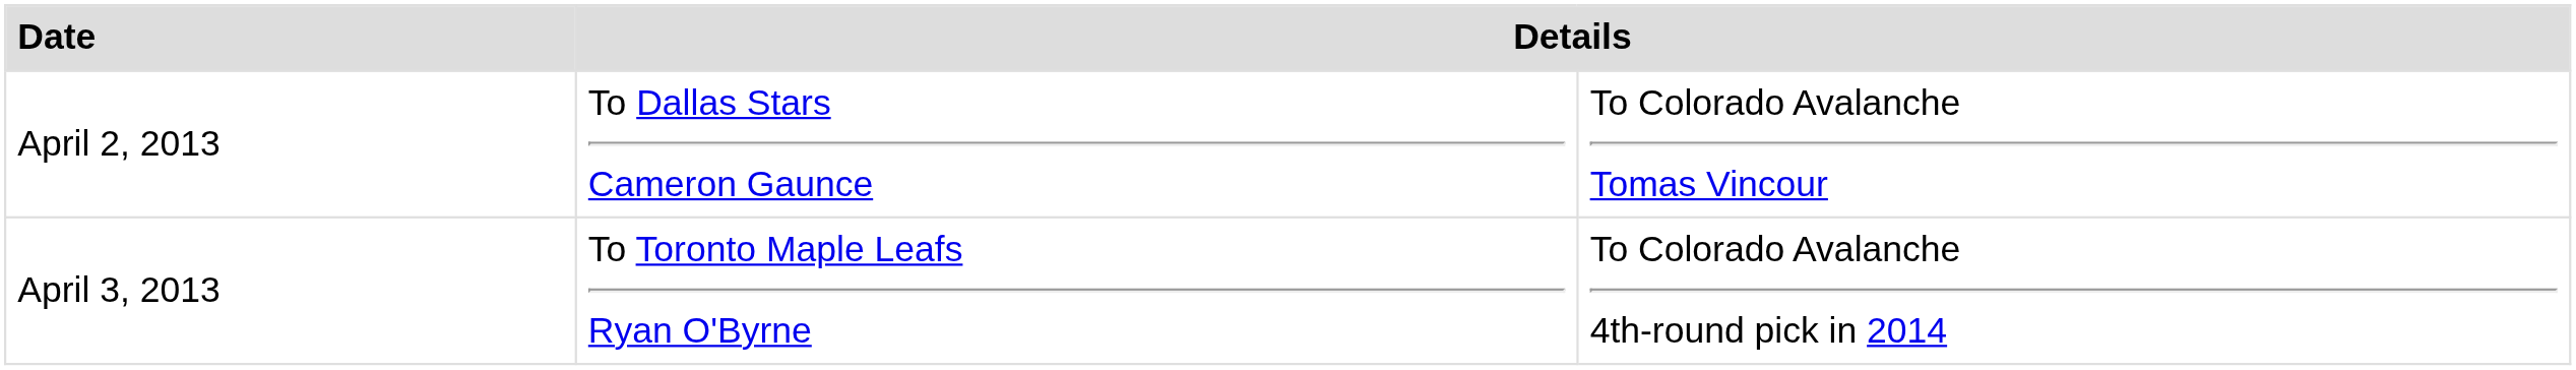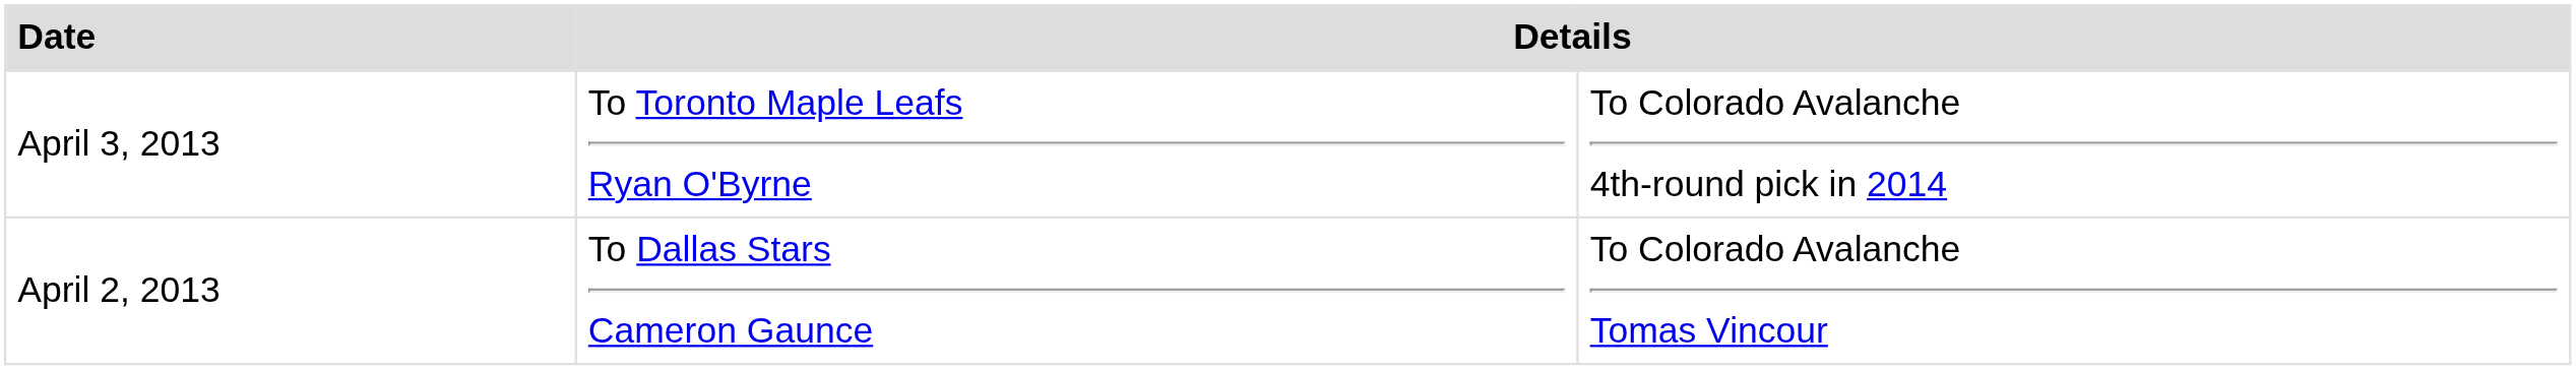rows swapped: April 2, 2013 <-> April 3, 2013
